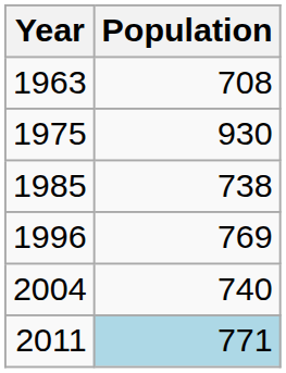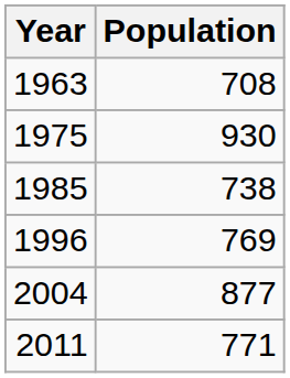2004 | Population: 740 -> 877
2011 | Population: lightblue background -> no background
